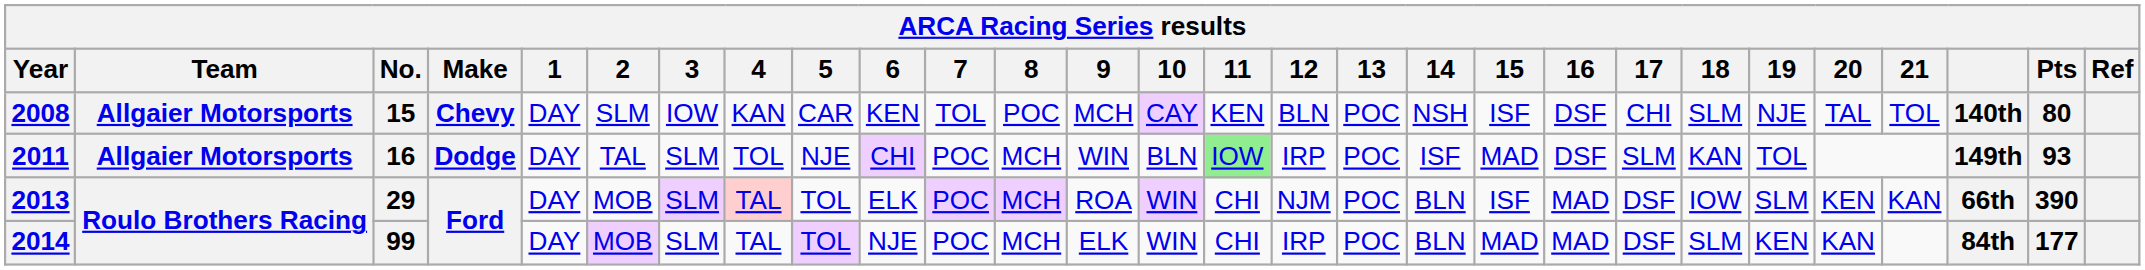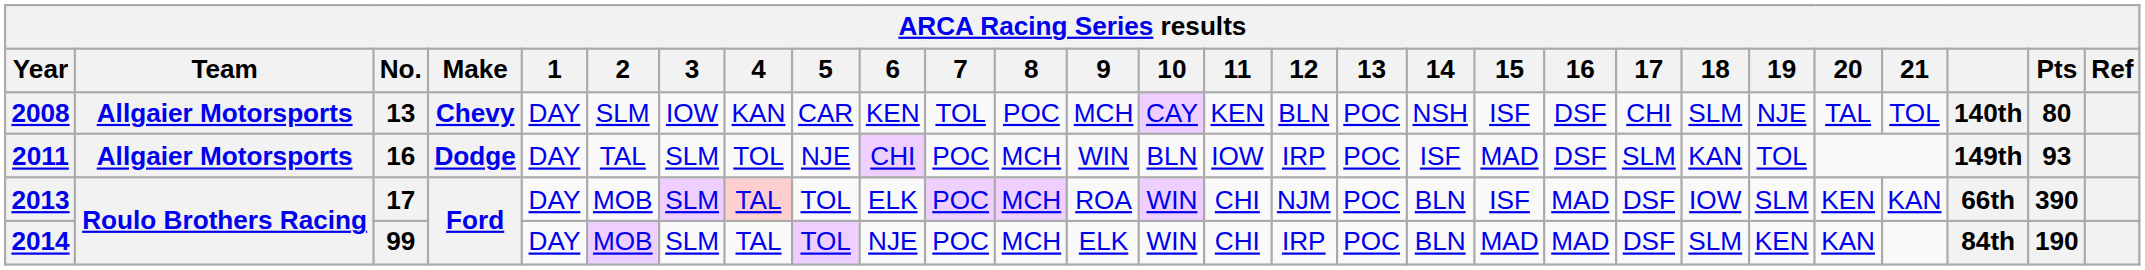2008 | No.: 15 -> 13
2011 | 11: lightgreen background -> no background
2013 | No.: 29 -> 17
2014 | Pts: 177 -> 190
